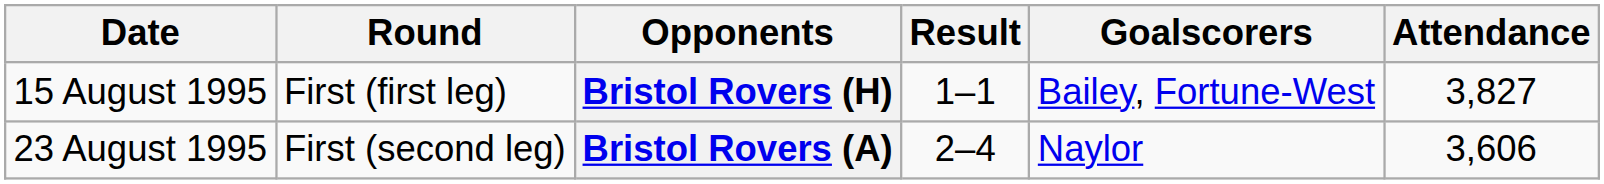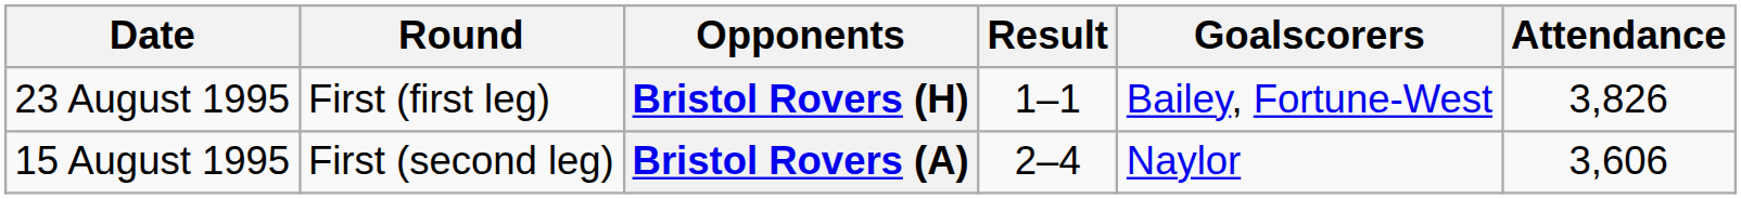Bristol Rovers (H) | Date: 15 August 1995 -> 23 August 1995
Bristol Rovers (H) | Attendance: 3,827 -> 3,826
Bristol Rovers (A) | Date: 23 August 1995 -> 15 August 1995
